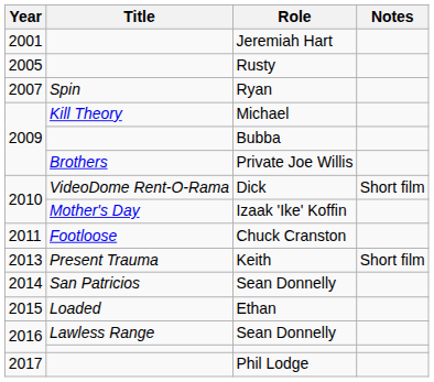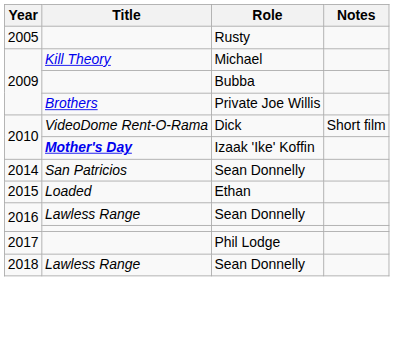- row: 2001 | Jeremiah Hart
- row: 2007 | Spin | Ryan
Izaak 'Ike' Koffin | Title: normal -> bold
- row: 2011 | Footloose | Chuck Cranston
- row: 2013 | Present Trauma | Keith | Short film
+ row: 2018 | Lawless Range | Sean Donnelly
